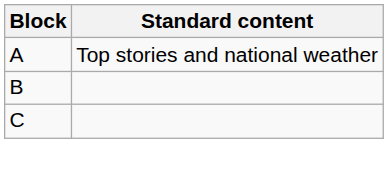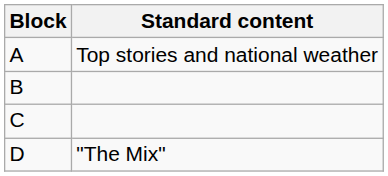+ row: D | "The Mix"
